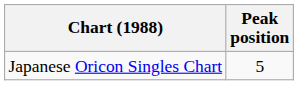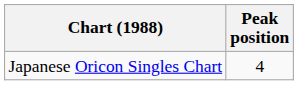Japanese Oricon Singles Chart | Peak position: 5 -> 4
